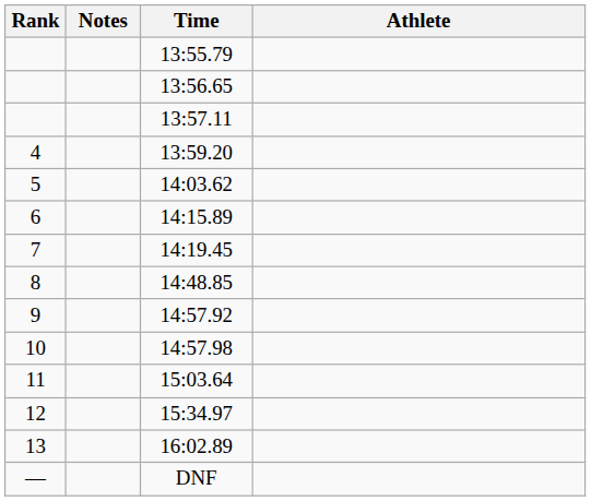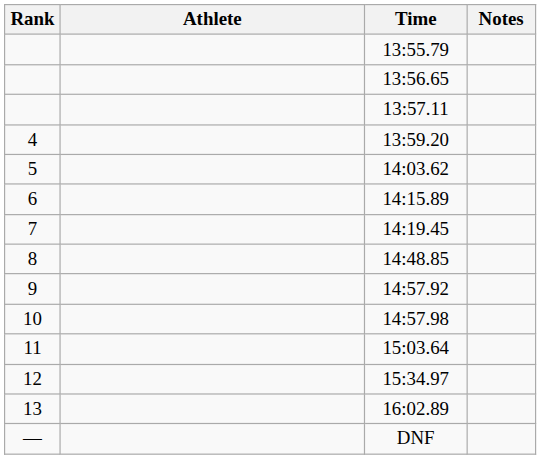columns swapped: Athlete <-> Notes
